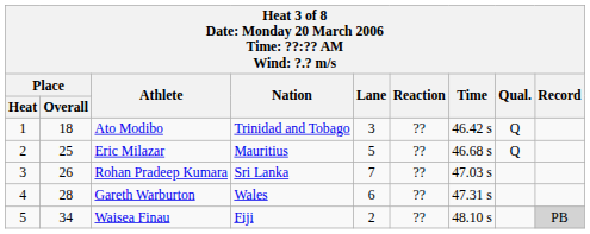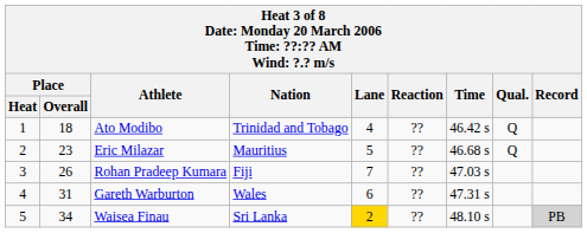Ato Modibo | Lane: 3 -> 4
Eric Milazar | Place / Overall: 25 -> 23
Rohan Pradeep Kumara | Nation: Sri Lanka -> Fiji
Gareth Warburton | Place / Overall: 28 -> 31
Waisea Finau | Nation: Fiji -> Sri Lanka
Waisea Finau | Lane: no background -> gold background
